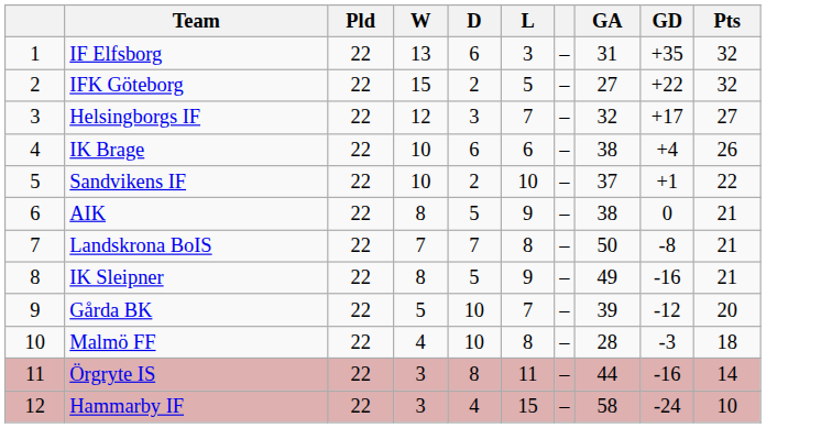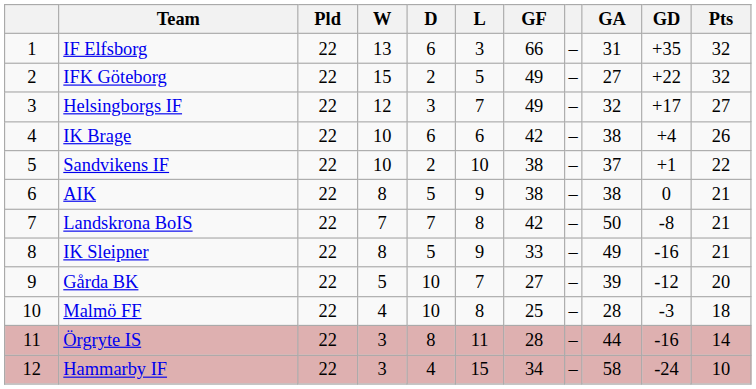+ column: GF | 66 | 49 | 49 | 42 | 38 | 38 | 42 | 33 | 27 | 25 | 28 | 34
